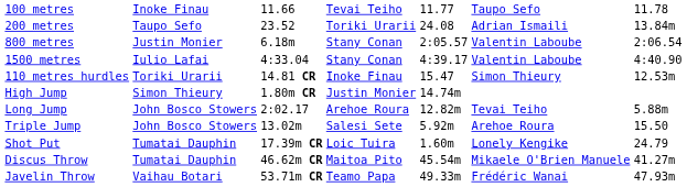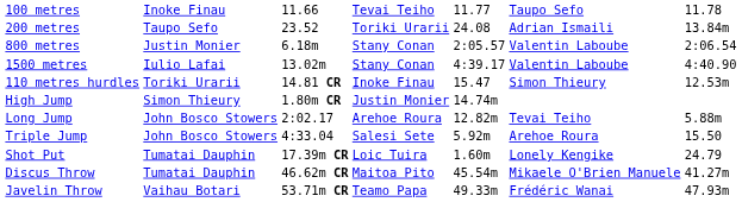1500 metres | column 3: 4:33.04 -> 13.02m
Triple Jump | column 3: 13.02m -> 4:33.04
